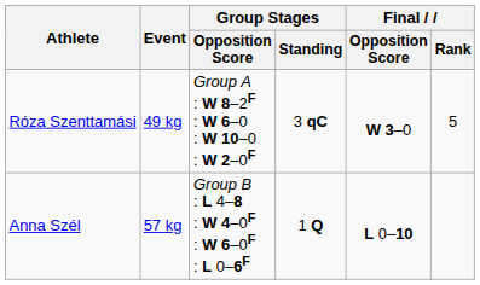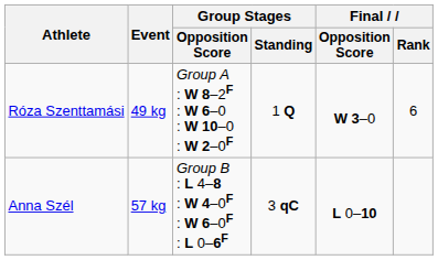Róza Szenttamási | Group Stages / Standing: 3 qC -> 1 Q
Róza Szenttamási | Final / Rank: 5 -> 6
Anna Szél | Group Stages / Standing: 1 Q -> 3 qC
